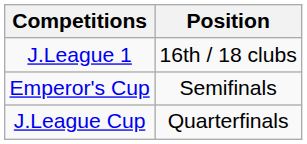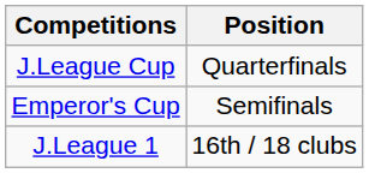rows swapped: J.League 1 <-> J.League Cup
